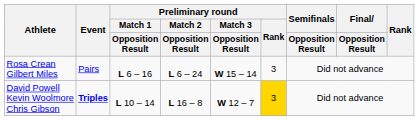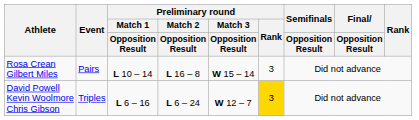Rosa Crean Gilbert Miles | Preliminary round / Match 1 / Opposition Result: L 6 – 16 -> L 10 – 14
Rosa Crean Gilbert Miles | Preliminary round / Match 2 / Opposition Result: L 6 – 24 -> L 16 – 8
David Powell Kevin Woolmore Chris Gibson | Event: bold -> normal
David Powell Kevin Woolmore Chris Gibson | Preliminary round / Match 1 / Opposition Result: L 10 – 14 -> L 6 – 16
David Powell Kevin Woolmore Chris Gibson | Preliminary round / Match 2 / Opposition Result: L 16 – 8 -> L 6 – 24
